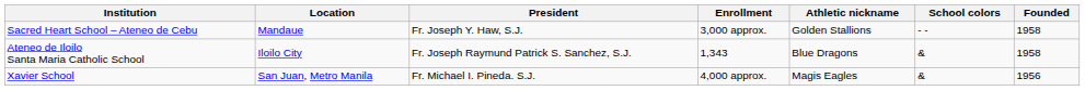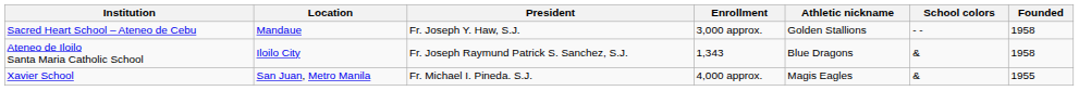Xavier School | Founded: 1956 -> 1955
